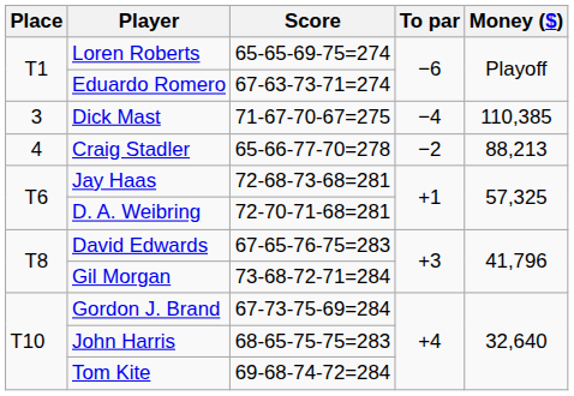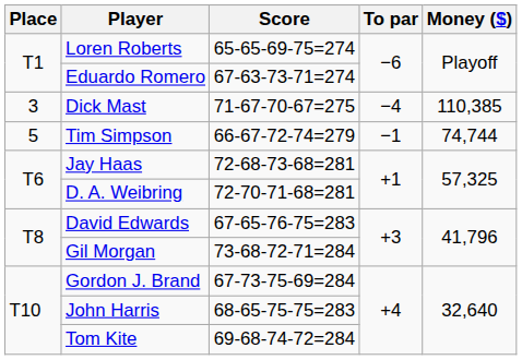- row: 4 | Craig Stadler | 65-66-77-70=278 | −2 | 88,213
+ row: 5 | Tim Simpson | 66-67-72-74=279 | −1 | 74,744
